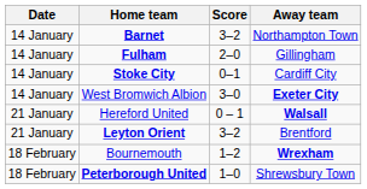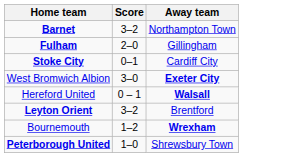- column: Date | 14 January | 14 January | 14 January | 14 January | 21 January | 21 January | 18 February | 18 February
